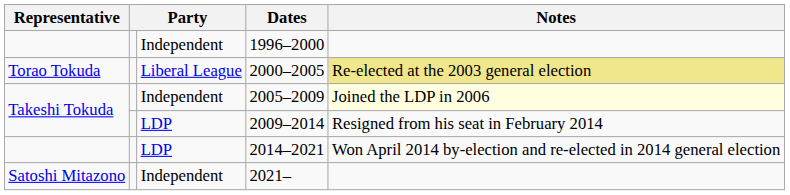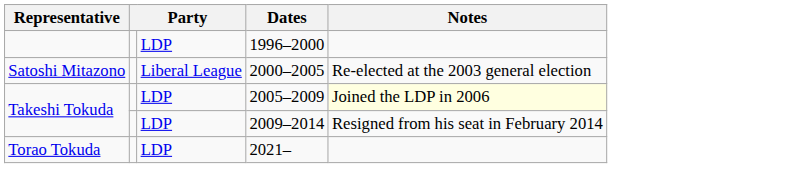1996–2000 | column 3: Independent -> LDP
2000–2005 | Representative: Torao Tokuda -> Satoshi Mitazono
2000–2005 | Notes: khaki background -> no background
2005–2009 | column 3: Independent -> LDP
- row: LDP | 2014–2021 | Won April 2014 by-election and re-elected in 2014 general election
2021– | Representative: Satoshi Mitazono -> Torao Tokuda
2021– | column 3: Independent -> LDP
